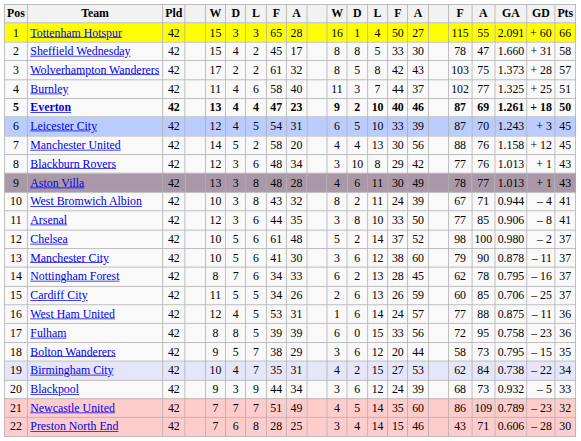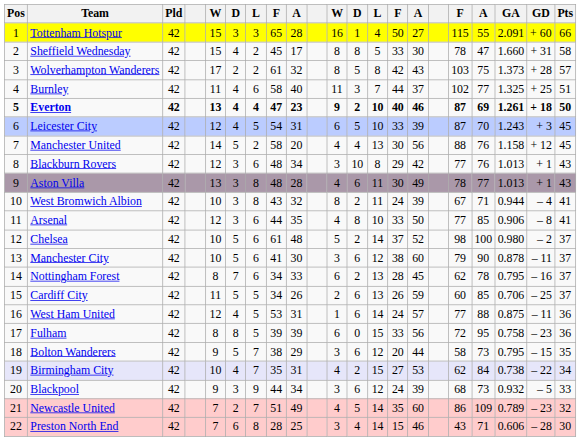Arsenal | column 11: 3 -> 4
Newcastle United | column 6: 7 -> 2
